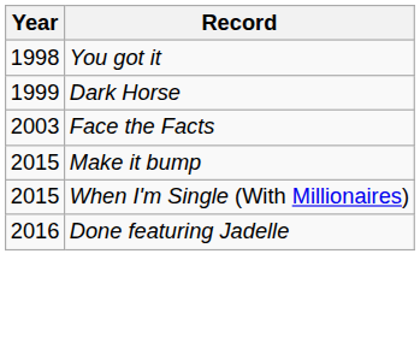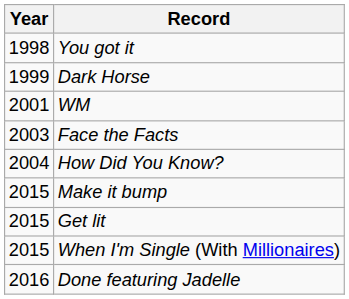+ row: 2001 | WM
+ row: 2004 | How Did You Know?
+ row: 2015 | Get lit
